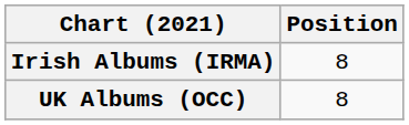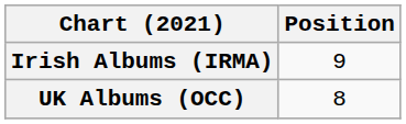Irish Albums (IRMA) | Position: 8 -> 9
